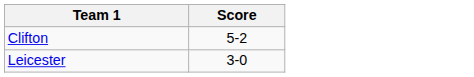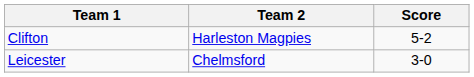+ column: Team 2 | Harleston Magpies | Chelmsford
